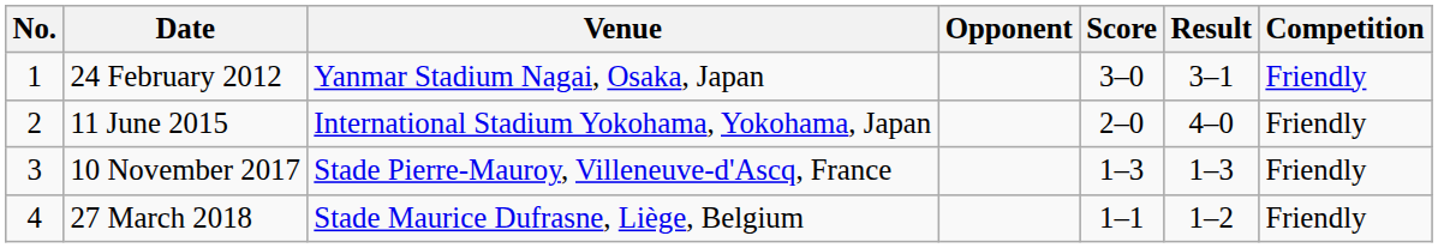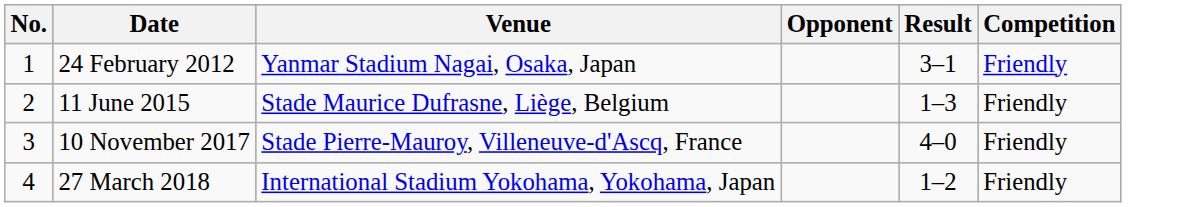- column: Score | 3–0 | 2–0 | 1–3 | 1–1
11 June 2015 | Venue: International Stadium Yokohama, Yokohama, Japan -> Stade Maurice Dufrasne, Liège, Belgium
11 June 2015 | Result: 4–0 -> 1–3
10 November 2017 | Result: 1–3 -> 4–0
27 March 2018 | Venue: Stade Maurice Dufrasne, Liège, Belgium -> International Stadium Yokohama, Yokohama, Japan
